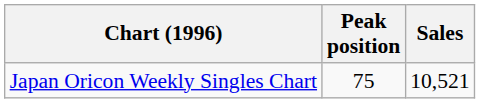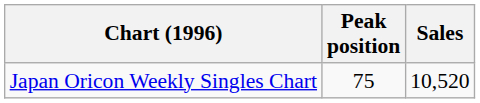Japan Oricon Weekly Singles Chart | Sales: 10,521 -> 10,520
